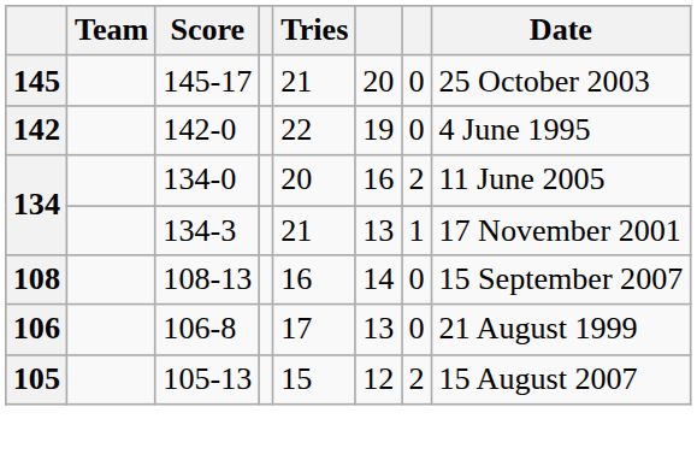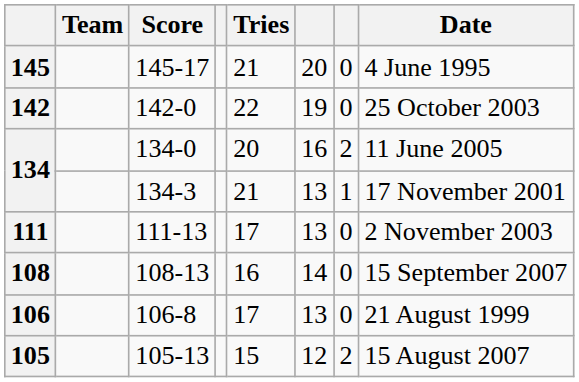145-17 | Date: 25 October 2003 -> 4 June 1995
142-0 | Date: 4 June 1995 -> 25 October 2003
+ row: 111 | 111-13 | 17 | 13 | 0 | 2 November 2003
